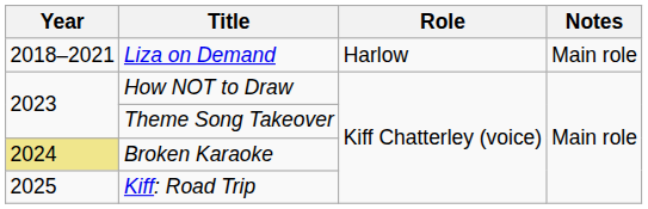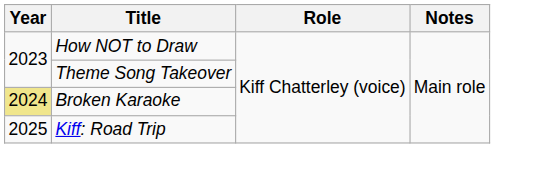- row: 2018–2021 | Liza on Demand | Harlow | Main role
